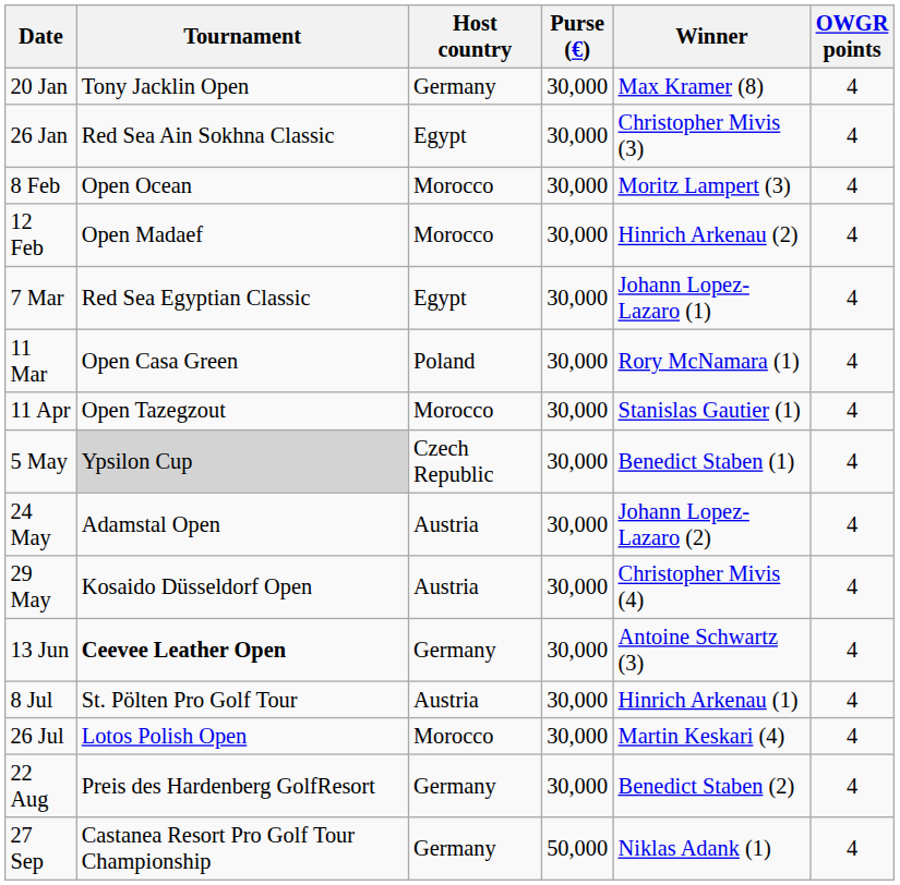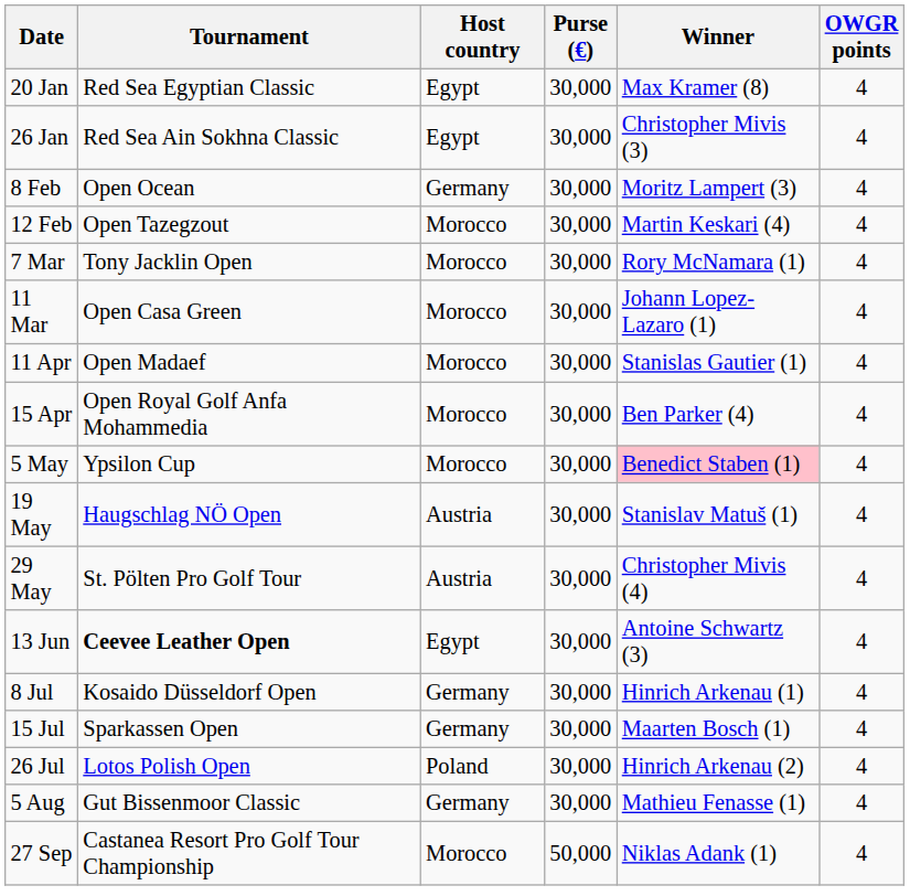20 Jan | Tournament: Tony Jacklin Open -> Red Sea Egyptian Classic
20 Jan | Host country: Germany -> Egypt
8 Feb | Host country: Morocco -> Germany
12 Feb | Tournament: Open Madaef -> Open Tazegzout
12 Feb | Winner: Hinrich Arkenau (2) -> Martin Keskari (4)
7 Mar | Tournament: Red Sea Egyptian Classic -> Tony Jacklin Open
7 Mar | Host country: Egypt -> Morocco
7 Mar | Winner: Johann Lopez-Lazaro (1) -> Rory McNamara (1)
11 Mar | Host country: Poland -> Morocco
11 Mar | Winner: Rory McNamara (1) -> Johann Lopez-Lazaro (1)
11 Apr | Tournament: Open Tazegzout -> Open Madaef
+ row: 15 Apr | Open Royal Golf Anfa Mohammedia | Morocco | 30,000 | Ben Parker (4) | 4
5 May | Tournament: lightgrey background -> no background
5 May | Host country: Czech Republic -> Morocco
5 May | Winner: no background -> pink background
+ row: 19 May | Haugschlag NÖ Open | Austria | 30,000 | Stanislav Matuš (1) | 4
- row: 24 May | Adamstal Open | Austria | 30,000 | Johann Lopez-Lazaro (2) | 4
29 May | Tournament: Kosaido Düsseldorf Open -> St. Pölten Pro Golf Tour
13 Jun | Host country: Germany -> Egypt
8 Jul | Tournament: St. Pölten Pro Golf Tour -> Kosaido Düsseldorf Open
8 Jul | Host country: Austria -> Germany
+ row: 15 Jul | Sparkassen Open | Germany | 30,000 | Maarten Bosch (1) | 4
26 Jul | Host country: Morocco -> Poland
26 Jul | Winner: Martin Keskari (4) -> Hinrich Arkenau (2)
+ row: 5 Aug | Gut Bissenmoor Classic | Germany | 30,000 | Mathieu Fenasse (1) | 4
- row: 22 Aug | Preis des Hardenberg GolfResort | Germany | 30,000 | Benedict Staben (2) | 4
27 Sep | Host country: Germany -> Morocco
